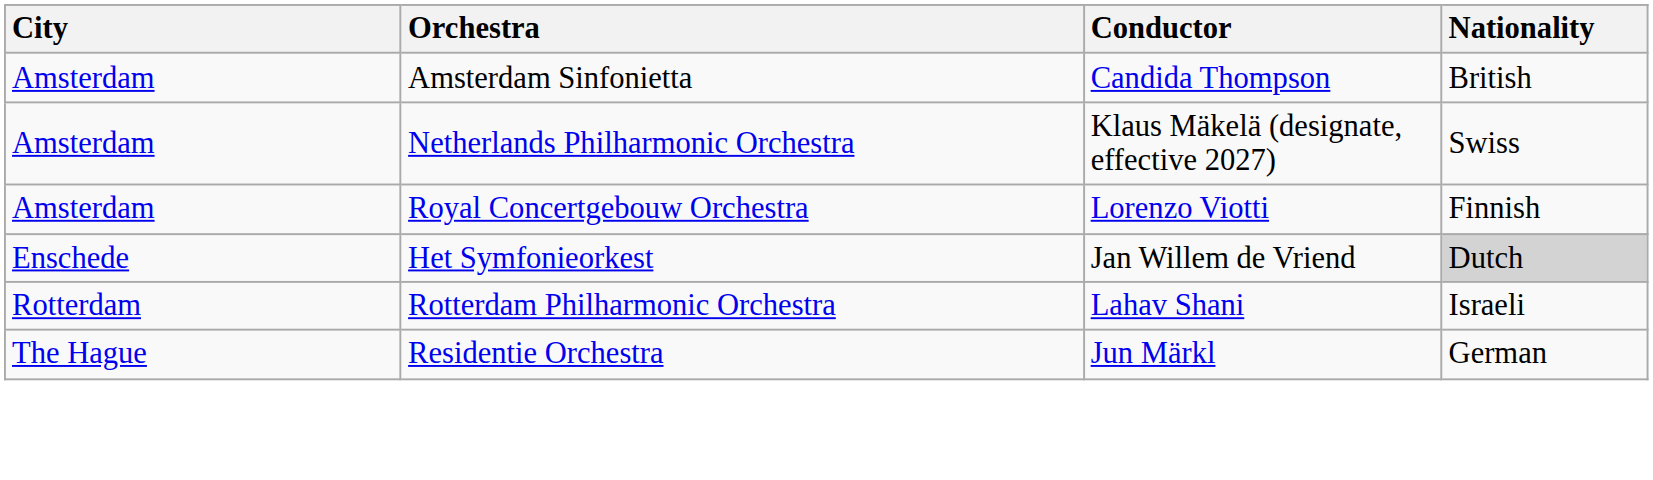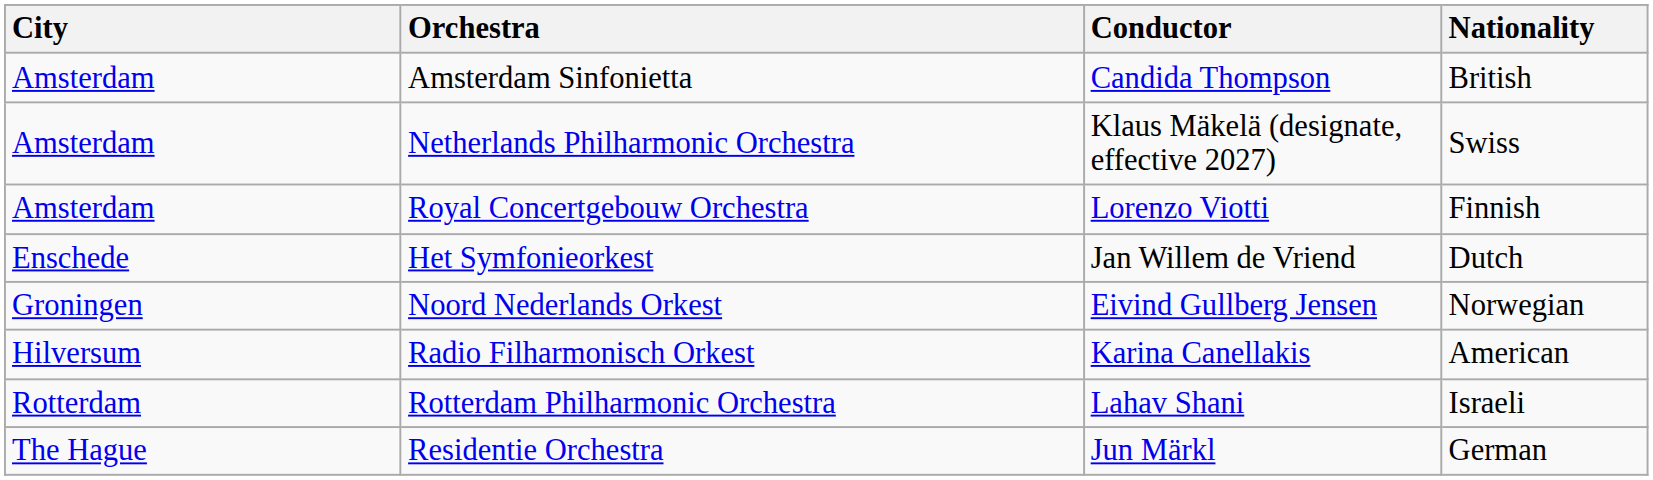Het Symfonieorkest | Nationality: lightgrey background -> no background
+ row: Groningen | Noord Nederlands Orkest | Eivind Gullberg Jensen | Norwegian
+ row: Hilversum | Radio Filharmonisch Orkest | Karina Canellakis | American
